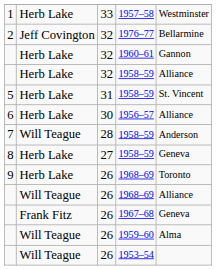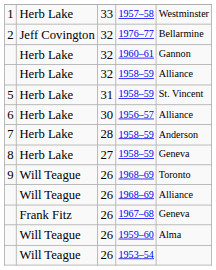7 / 1958–59 | column 2: Will Teague -> Herb Lake
9 / 1968–69 | column 2: Herb Lake -> Will Teague
